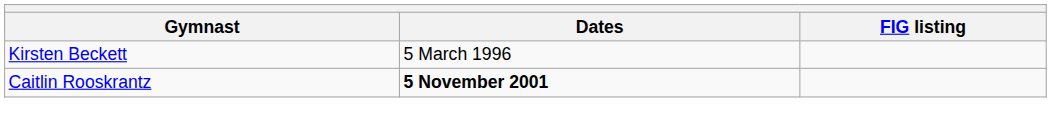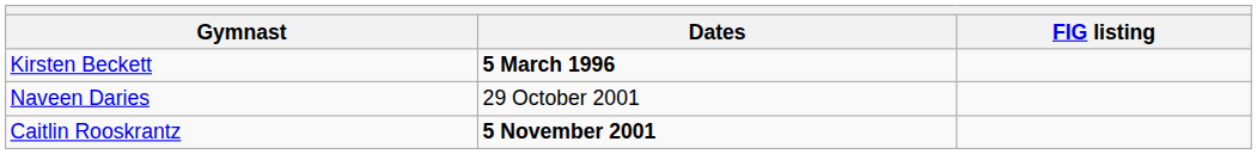Kirsten Beckett | Dates: normal -> bold
+ row: Naveen Daries | 29 October 2001
